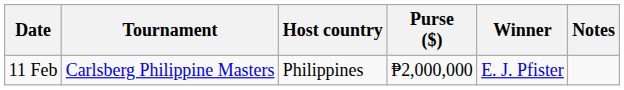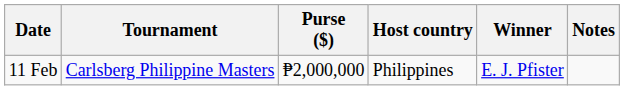columns swapped: Host country <-> Purse ($)
